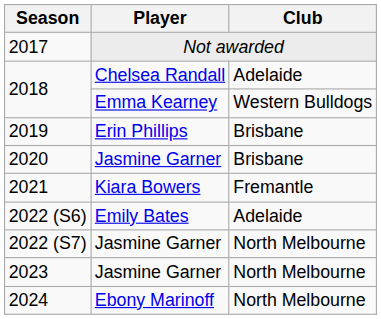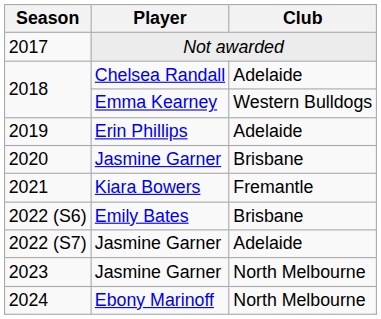2019 | Club: Brisbane -> Adelaide
2022 (S6) | Club: Adelaide -> Brisbane
2022 (S7) | Club: North Melbourne -> Adelaide
